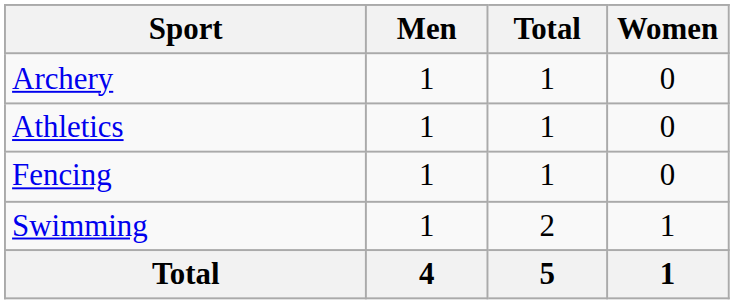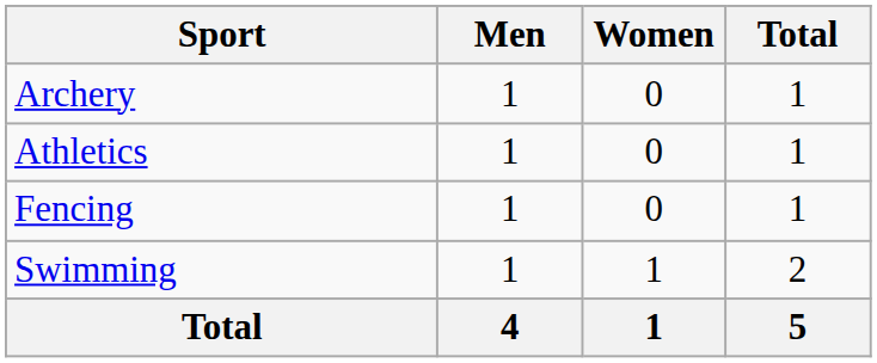columns swapped: Women <-> Total
